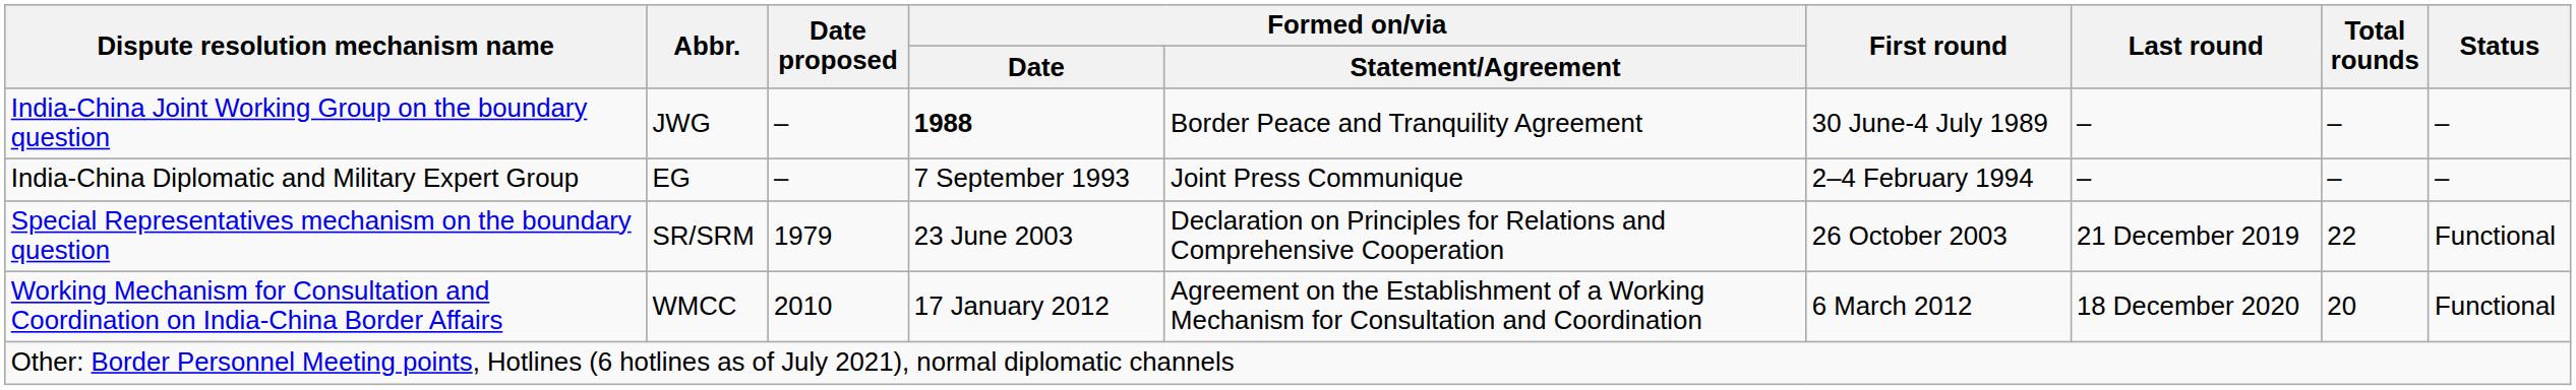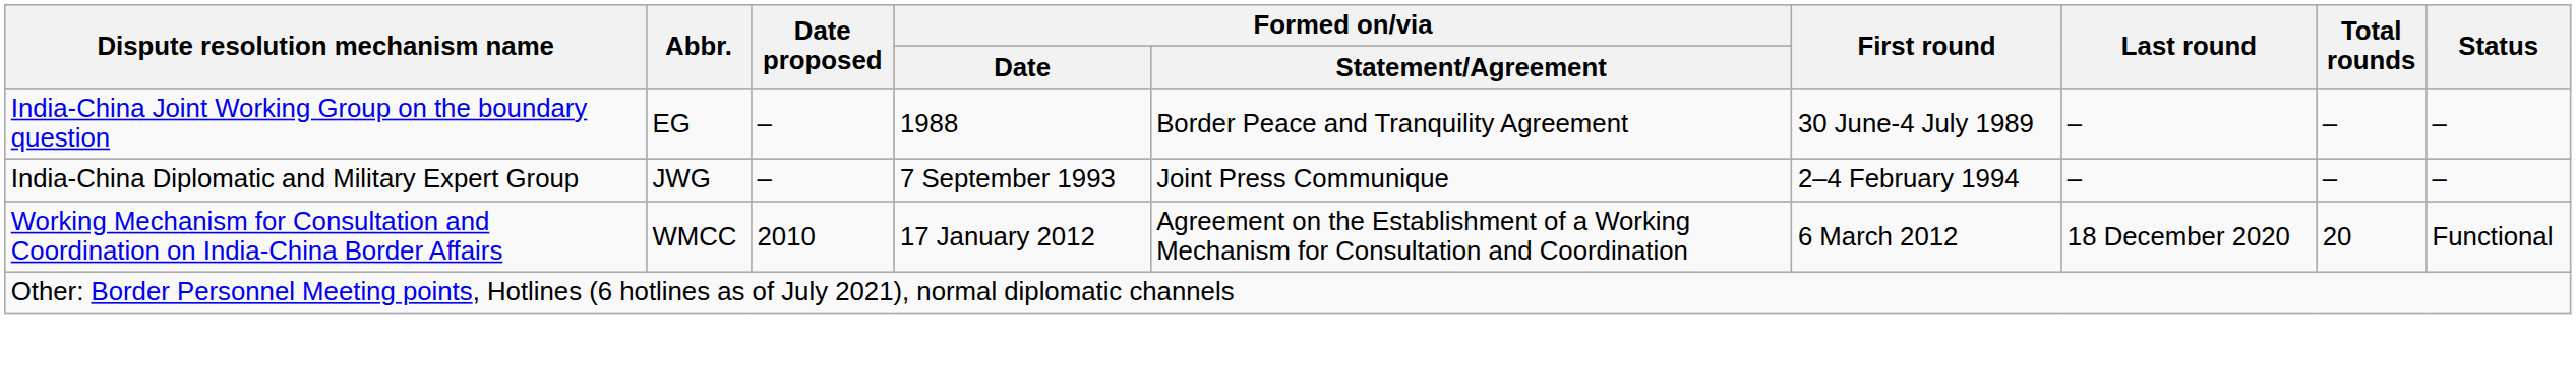India-China Joint Working Group on the boundary question | Abbr.: JWG -> EG
India-China Joint Working Group on the boundary question | Formed on/via / Date: bold -> normal
India-China Diplomatic and Military Expert Group | Abbr.: EG -> JWG
- row: Special Representatives mechanism on the boundary question | SR/SRM | 1979 | 23 June 2003 | Declaration on Principles for Relations and Comprehensive Cooperation | 26 October 2003 | 21 December 2019 | 22 | Functional
